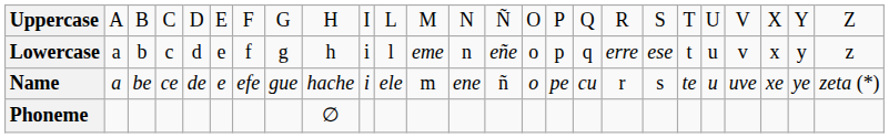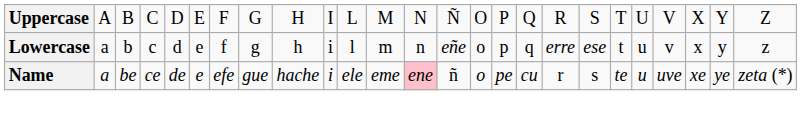Lowercase | column 12: eme -> m
Name | column 12: m -> eme
Name | column 13: no background -> pink background
- row: Phoneme | ∅
